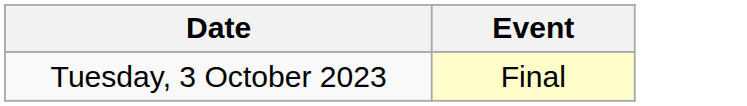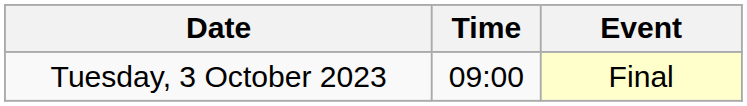+ column: Time | 09:00
